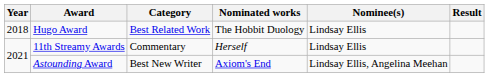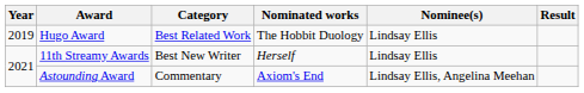Hugo Award | Year: 2018 -> 2019
11th Streamy Awards | Category: Commentary -> Best New Writer
Astounding Award | Category: Best New Writer -> Commentary
